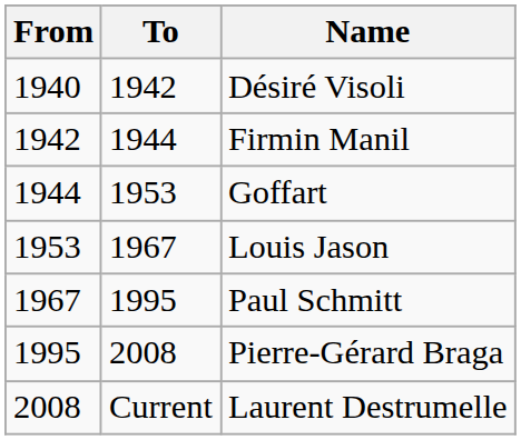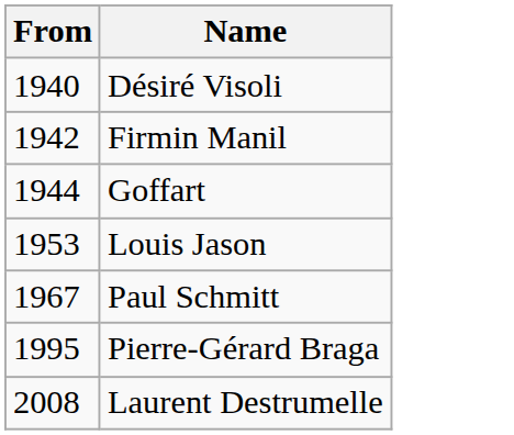- column: To | 1942 | 1944 | 1953 | 1967 | 1995 | 2008 | Current
